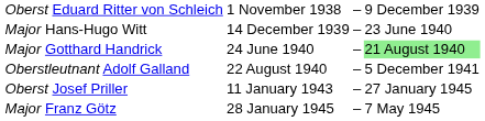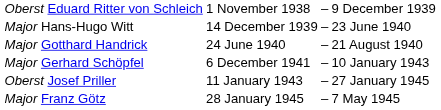Major Gotthard Handrick | column 4: lightgreen background -> no background
- row: Oberstleutnant Adolf Galland | 22 August 1940 | – | 5 December 1941
+ row: Major Gerhard Schöpfel | 6 December 1941 | – | 10 January 1943
